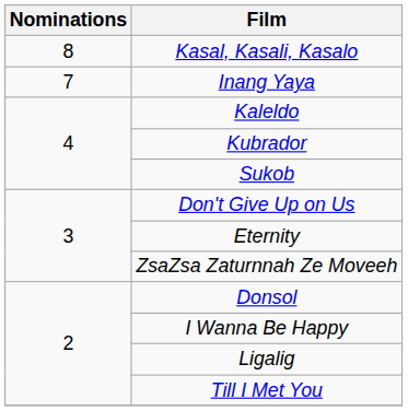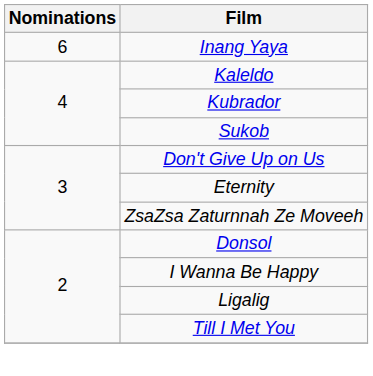- row: 8 | Kasal, Kasali, Kasalo
Inang Yaya | Nominations: 7 -> 6
